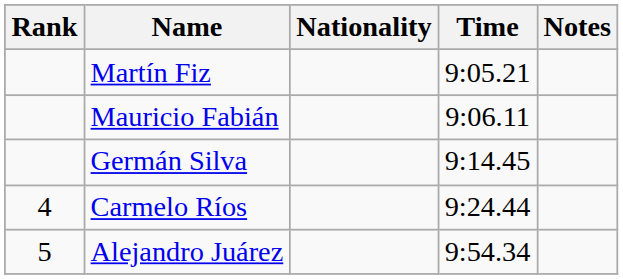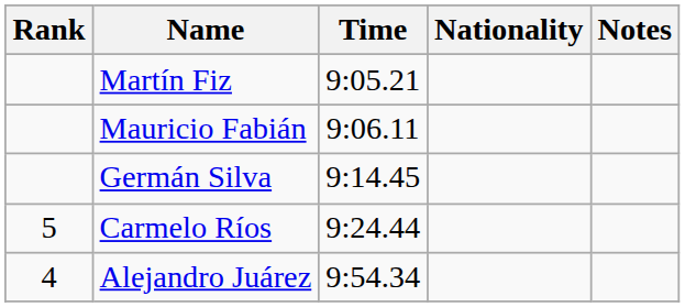columns swapped: Nationality <-> Time
Carmelo Ríos | Rank: 4 -> 5
Alejandro Juárez | Rank: 5 -> 4
